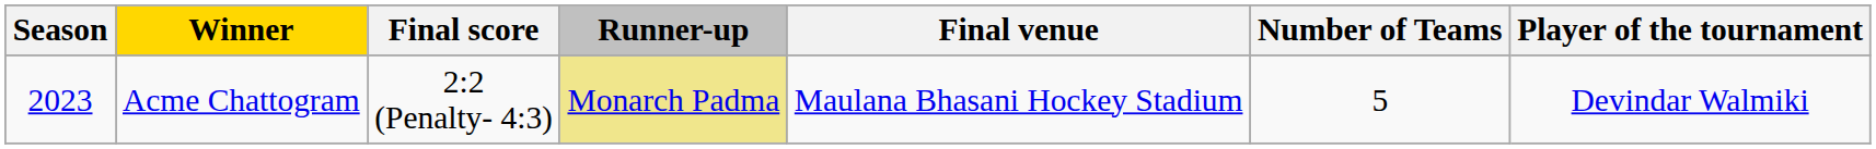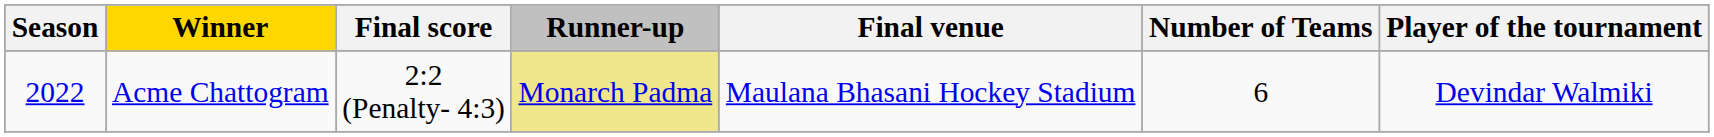Acme Chattogram | Season: 2023 -> 2022
Acme Chattogram | Number of Teams: 5 -> 6
